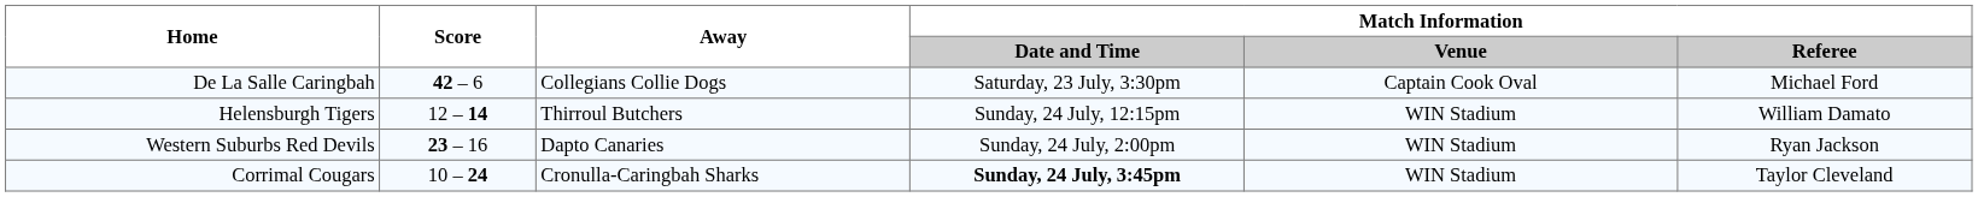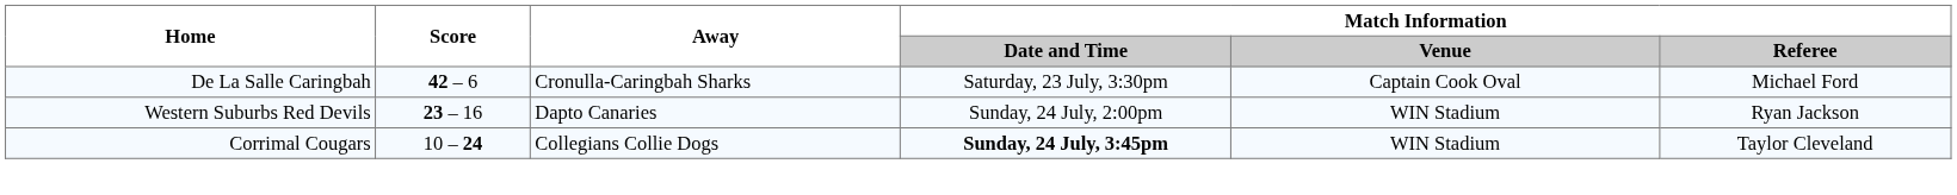De La Salle Caringbah | Away: Collegians Collie Dogs -> Cronulla-Caringbah Sharks
- row: Helensburgh Tigers | 12 – 14 | Thirroul Butchers | Sunday, 24 July, 12:15pm | WIN Stadium | William Damato
Corrimal Cougars | Away: Cronulla-Caringbah Sharks -> Collegians Collie Dogs
